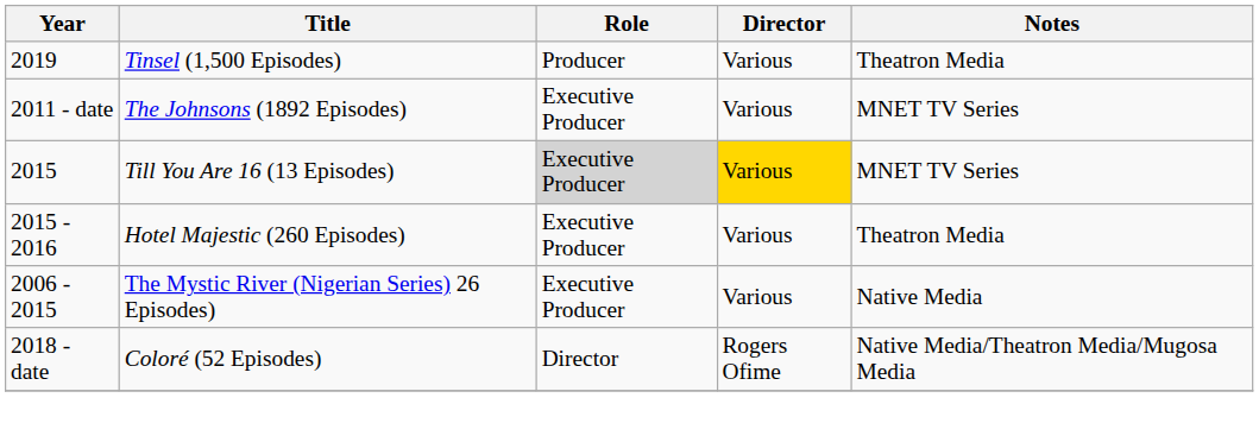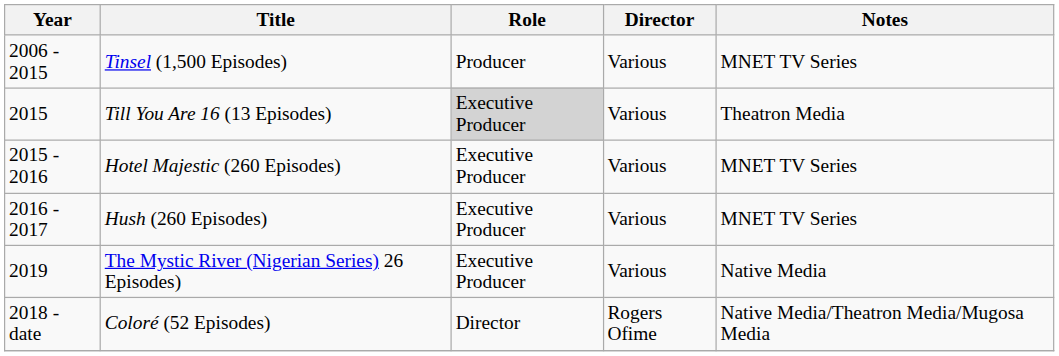Tinsel (1,500 Episodes) | Year: 2019 -> 2006 - 2015
Tinsel (1,500 Episodes) | Notes: Theatron Media -> MNET TV Series
- row: 2011 - date | The Johnsons (1892 Episodes) | Executive Producer | Various | MNET TV Series
Till You Are 16 (13 Episodes) | Director: gold background -> no background
Till You Are 16 (13 Episodes) | Notes: MNET TV Series -> Theatron Media
Hotel Majestic (260 Episodes) | Notes: Theatron Media -> MNET TV Series
+ row: 2016 - 2017 | Hush (260 Episodes) | Executive Producer | Various | MNET TV Series
The Mystic River (Nigerian Series) 26 Episodes) | Year: 2006 - 2015 -> 2019
